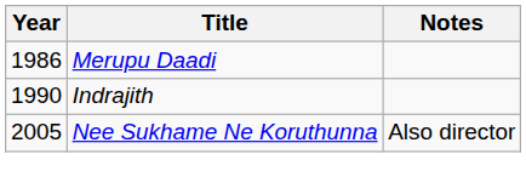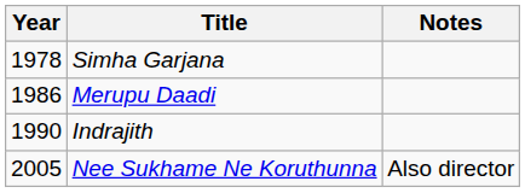+ row: 1978 | Simha Garjana
